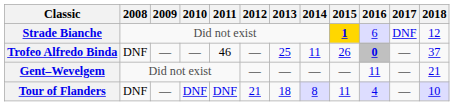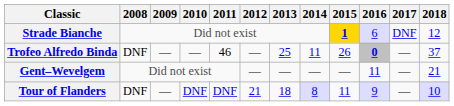Tour of Flanders | 2016: 4 -> 9
